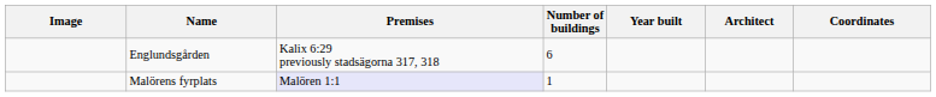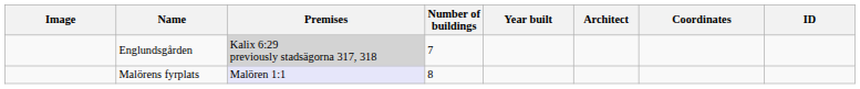+ column: ID
Englundsgården | Premises: no background -> lightgrey background
Englundsgården | Number of buildings: 6 -> 7
Malörens fyrplats | Number of buildings: 1 -> 8
